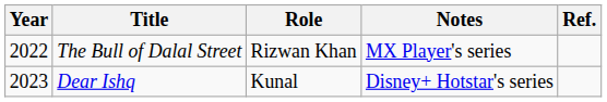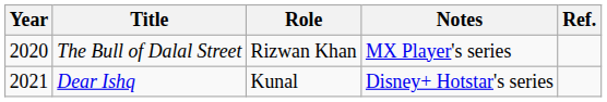The Bull of Dalal Street | Year: 2022 -> 2020
Dear Ishq | Year: 2023 -> 2021
